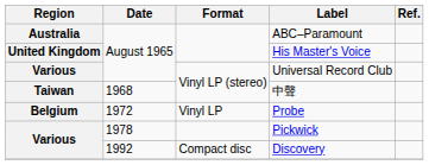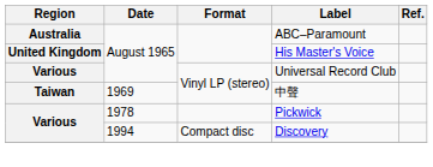中聲 | Date: 1968 -> 1969
- row: Belgium | 1972 | Vinyl LP | Probe
Discovery | Date: 1992 -> 1994
